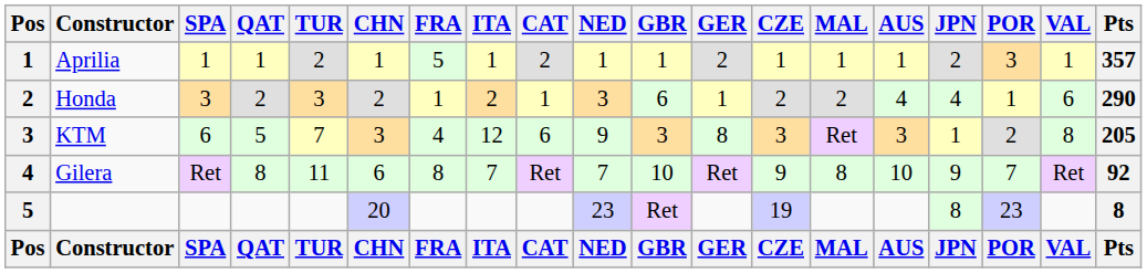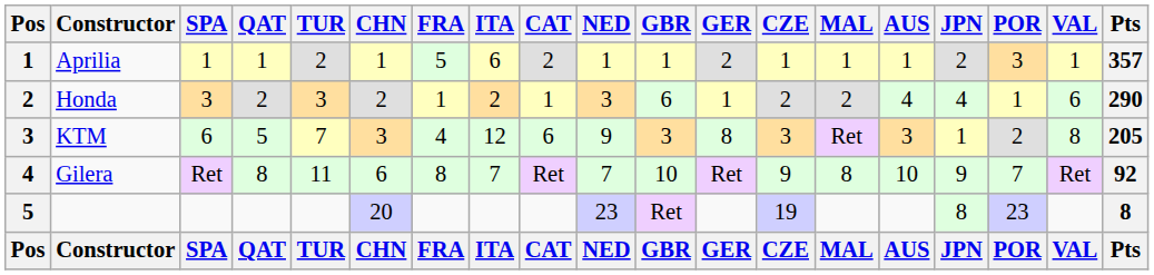Aprilia | ITA: 1 -> 6
